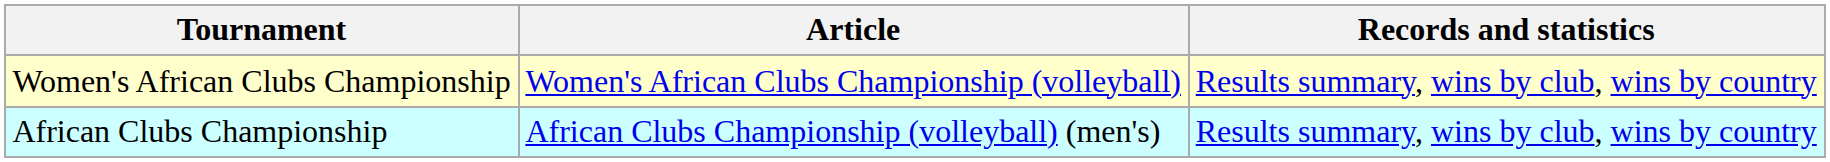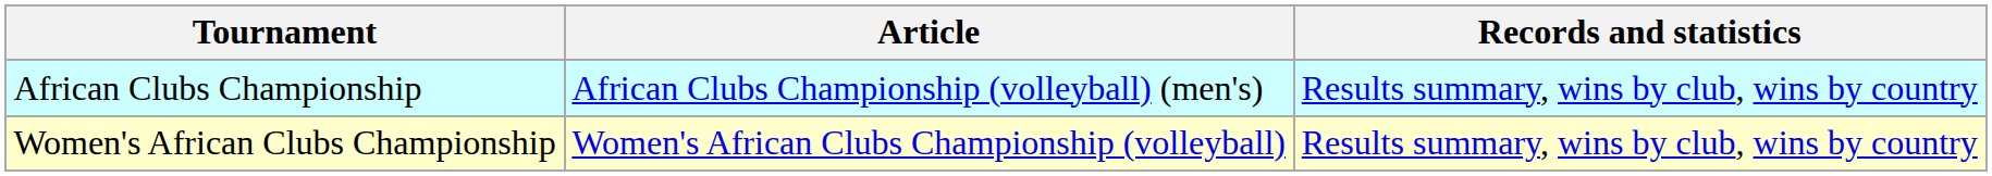rows swapped: African Clubs Championship <-> Women's African Clubs Championship
